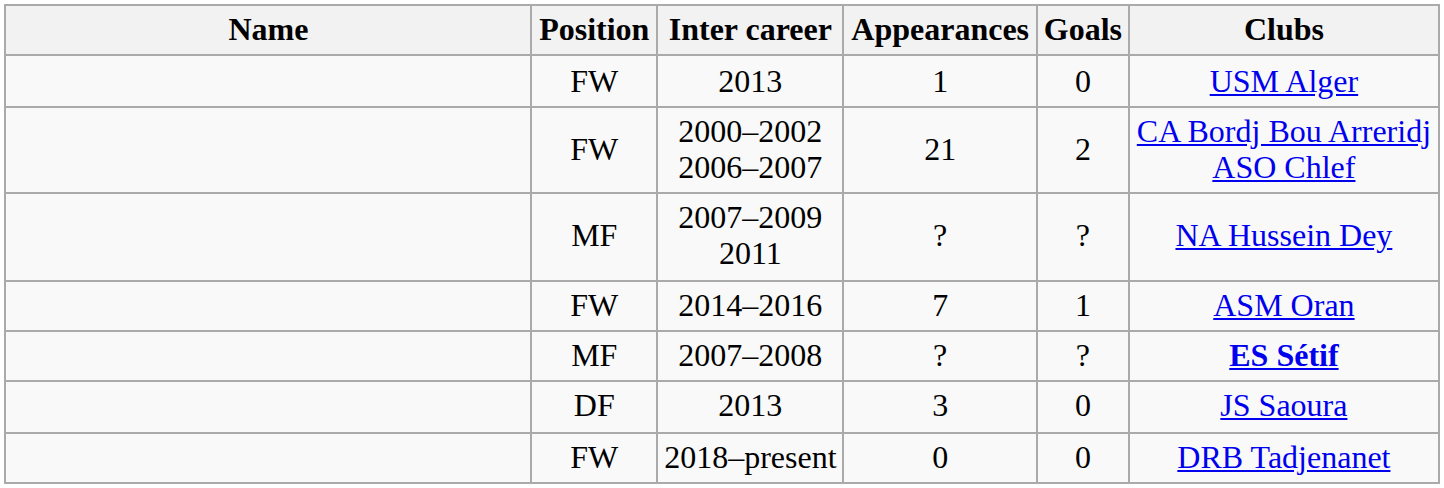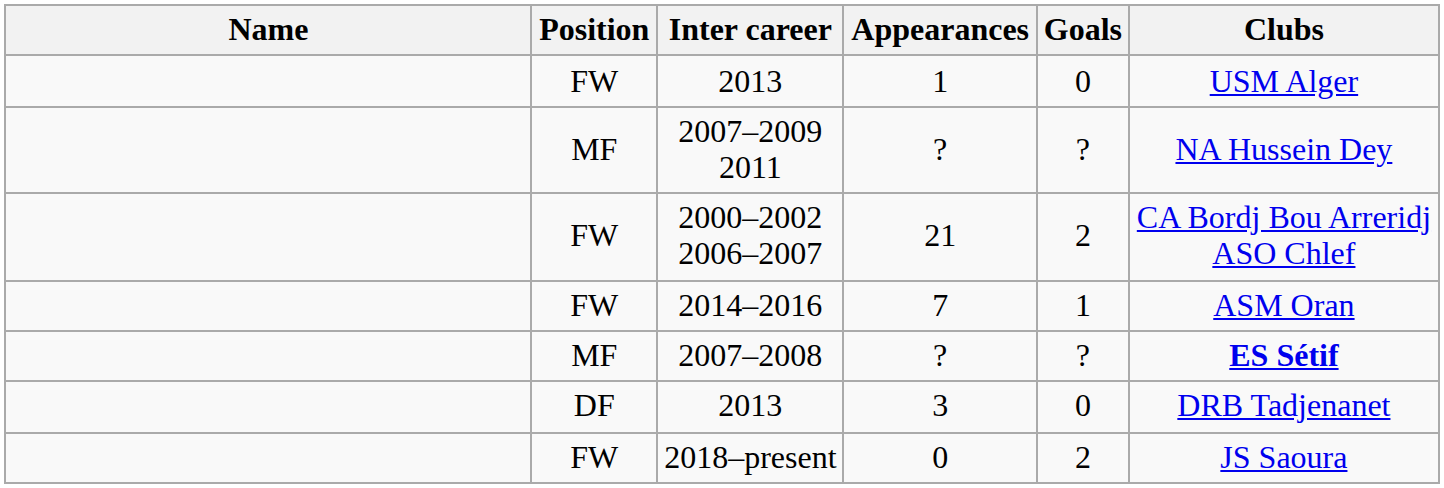rows swapped: 2007–2009 2011 <-> 2000–2002 2006–2007
2013 / 3 | Clubs: JS Saoura -> DRB Tadjenanet
2018–present | Goals: 0 -> 2
2018–present | Clubs: DRB Tadjenanet -> JS Saoura
